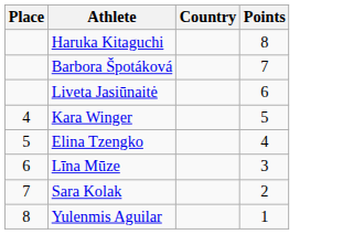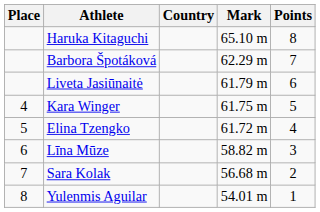+ column: Mark | 65.10 m | 62.29 m | 61.79 m | 61.75 m | 61.72 m | 58.82 m | 56.68 m | 54.01 m
